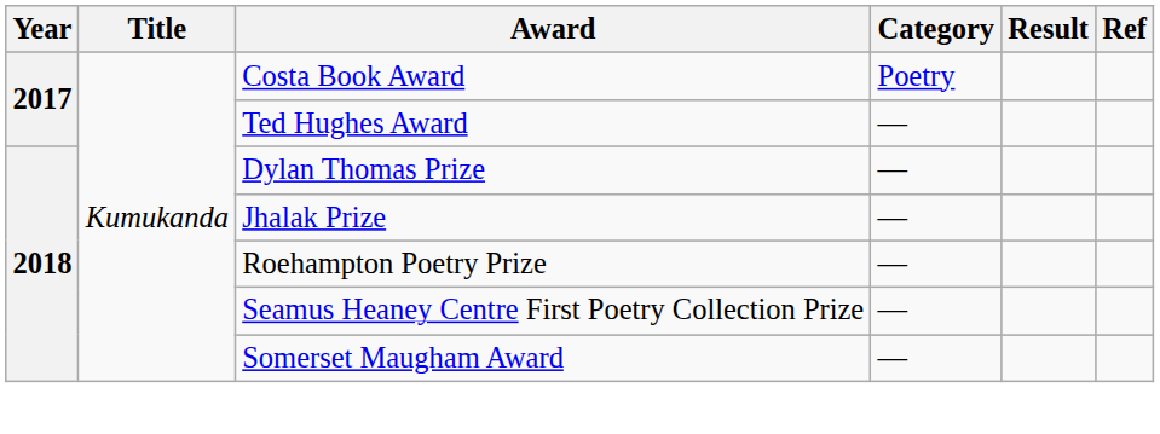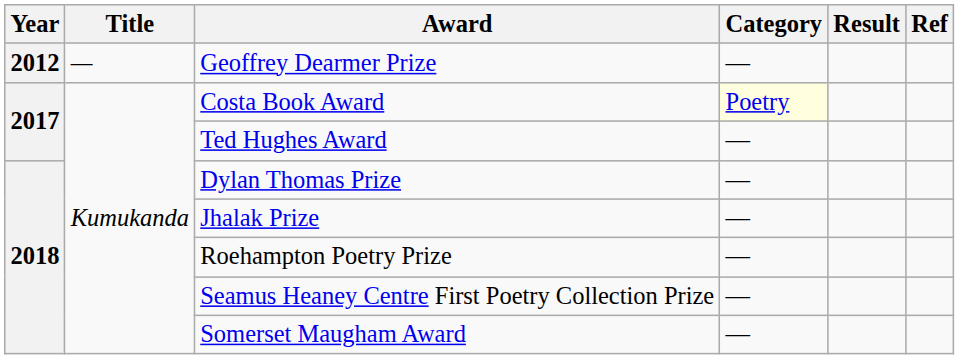+ row: 2012 | — | Geoffrey Dearmer Prize | —
Costa Book Award | Category: no background -> lightyellow background
